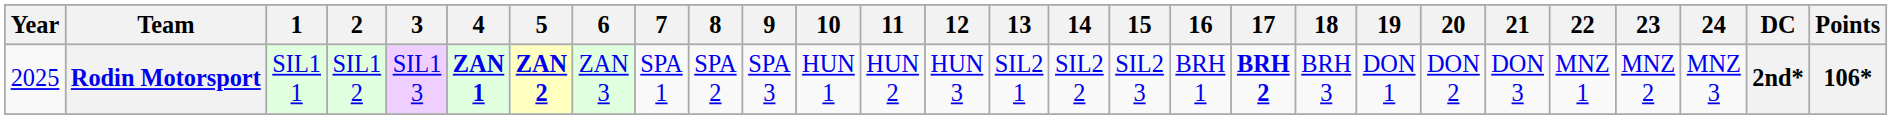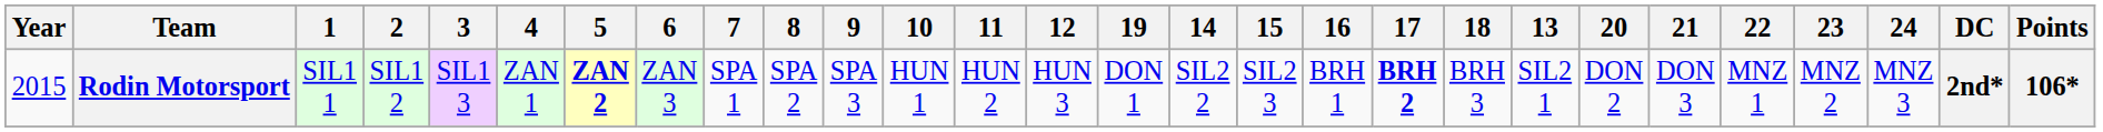columns swapped: 13 <-> 19
Rodin Motorsport | Year: 2025 -> 2015
Rodin Motorsport | 4: bold -> normal
